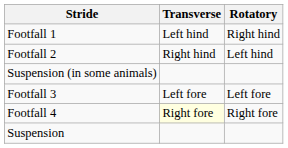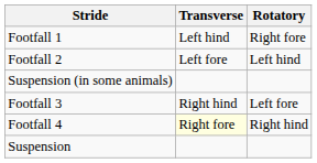Footfall 1 | Rotatory: Right hind -> Right fore
Footfall 2 | Transverse: Right hind -> Left fore
Footfall 3 | Transverse: Left fore -> Right hind
Footfall 4 | Rotatory: Right fore -> Right hind
